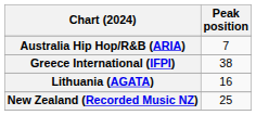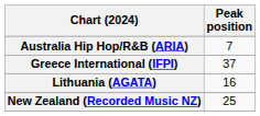Greece International (IFPI) | Peak position: 38 -> 37
